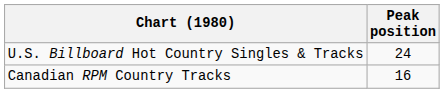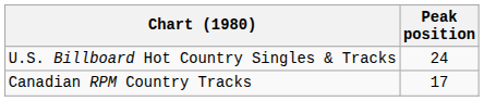Canadian RPM Country Tracks | Peak position: 16 -> 17
